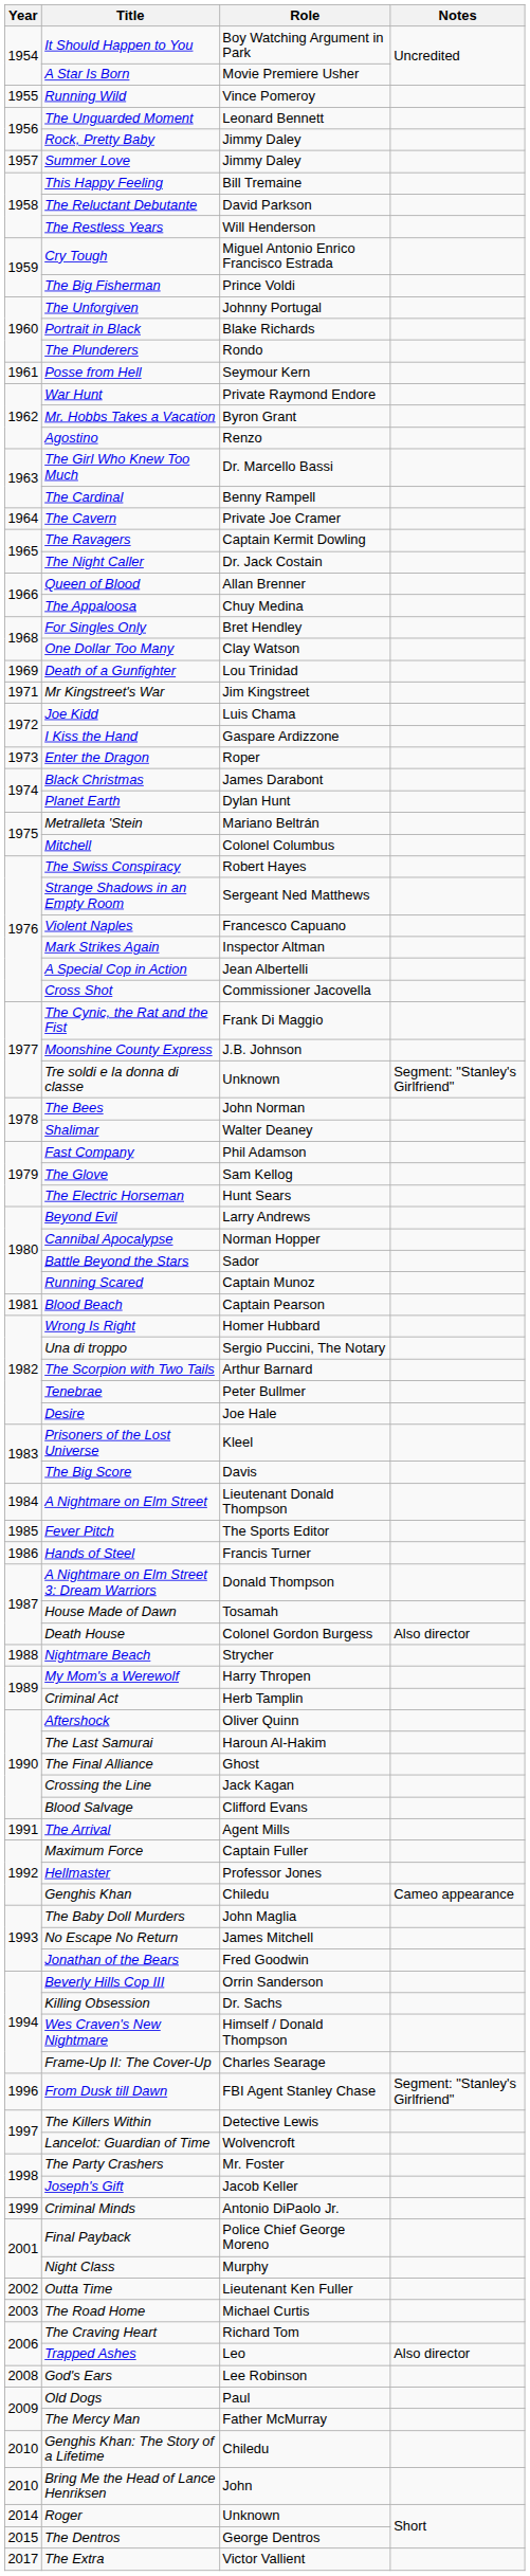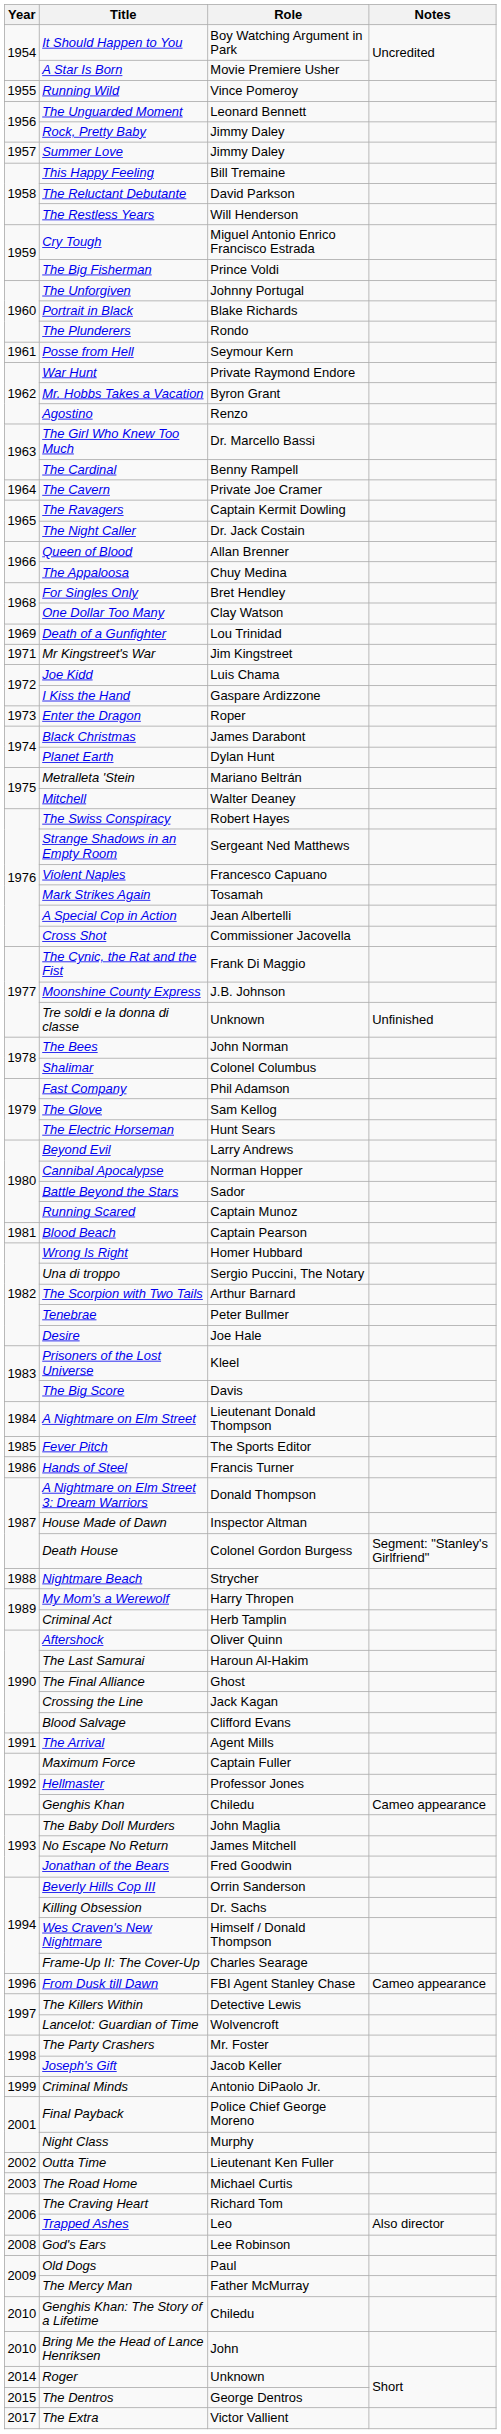Mitchell | Role: Colonel Columbus -> Walter Deaney
Mark Strikes Again | Role: Inspector Altman -> Tosamah
Tre soldi e la donna di classe | Notes: Segment: "Stanley's Girlfriend" -> Unfinished
Shalimar | Role: Walter Deaney -> Colonel Columbus
House Made of Dawn | Role: Tosamah -> Inspector Altman
Death House | Notes: Also director -> Segment: "Stanley's Girlfriend"
From Dusk till Dawn | Notes: Segment: "Stanley's Girlfriend" -> Cameo appearance
